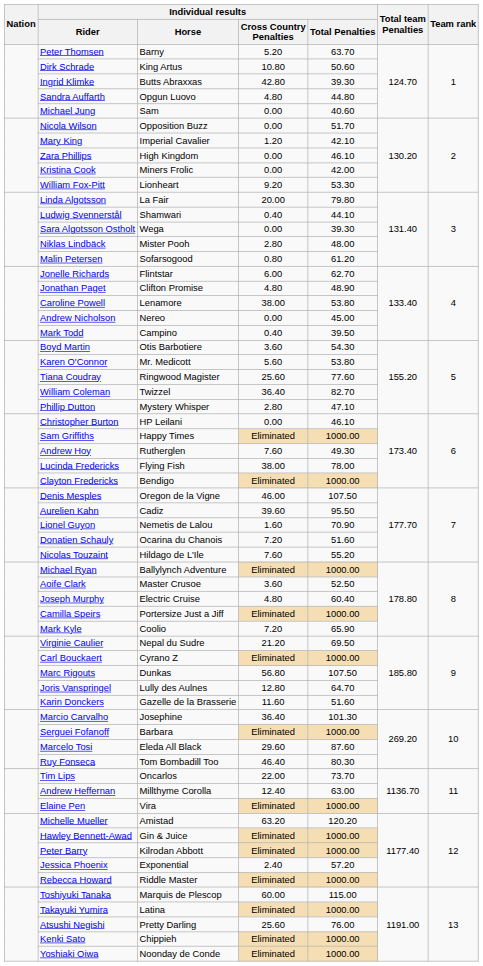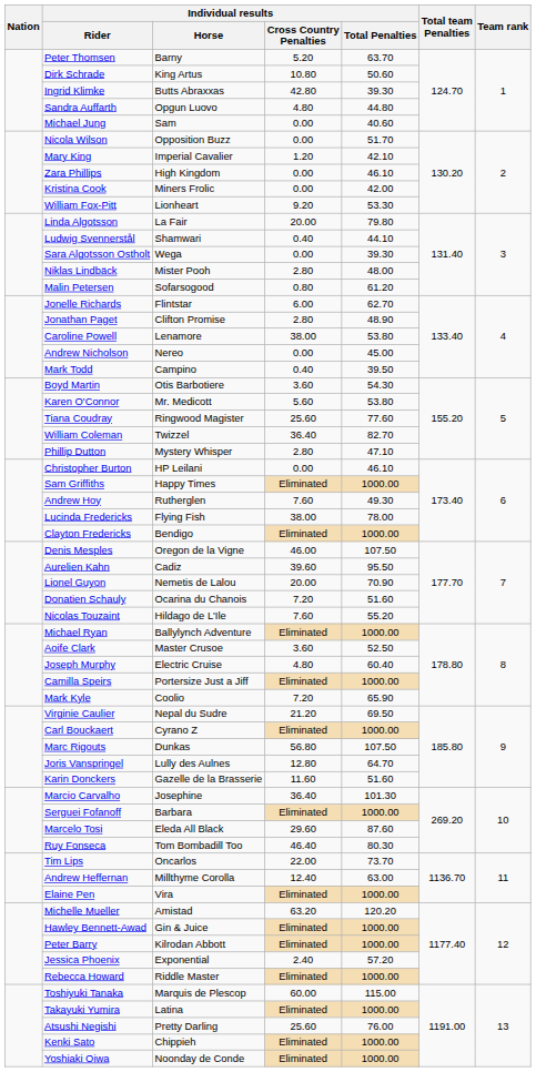Jonathan Paget | Individual results / Cross Country Penalties: 4.80 -> 2.80
Lionel Guyon | Individual results / Cross Country Penalties: 1.60 -> 20.00
